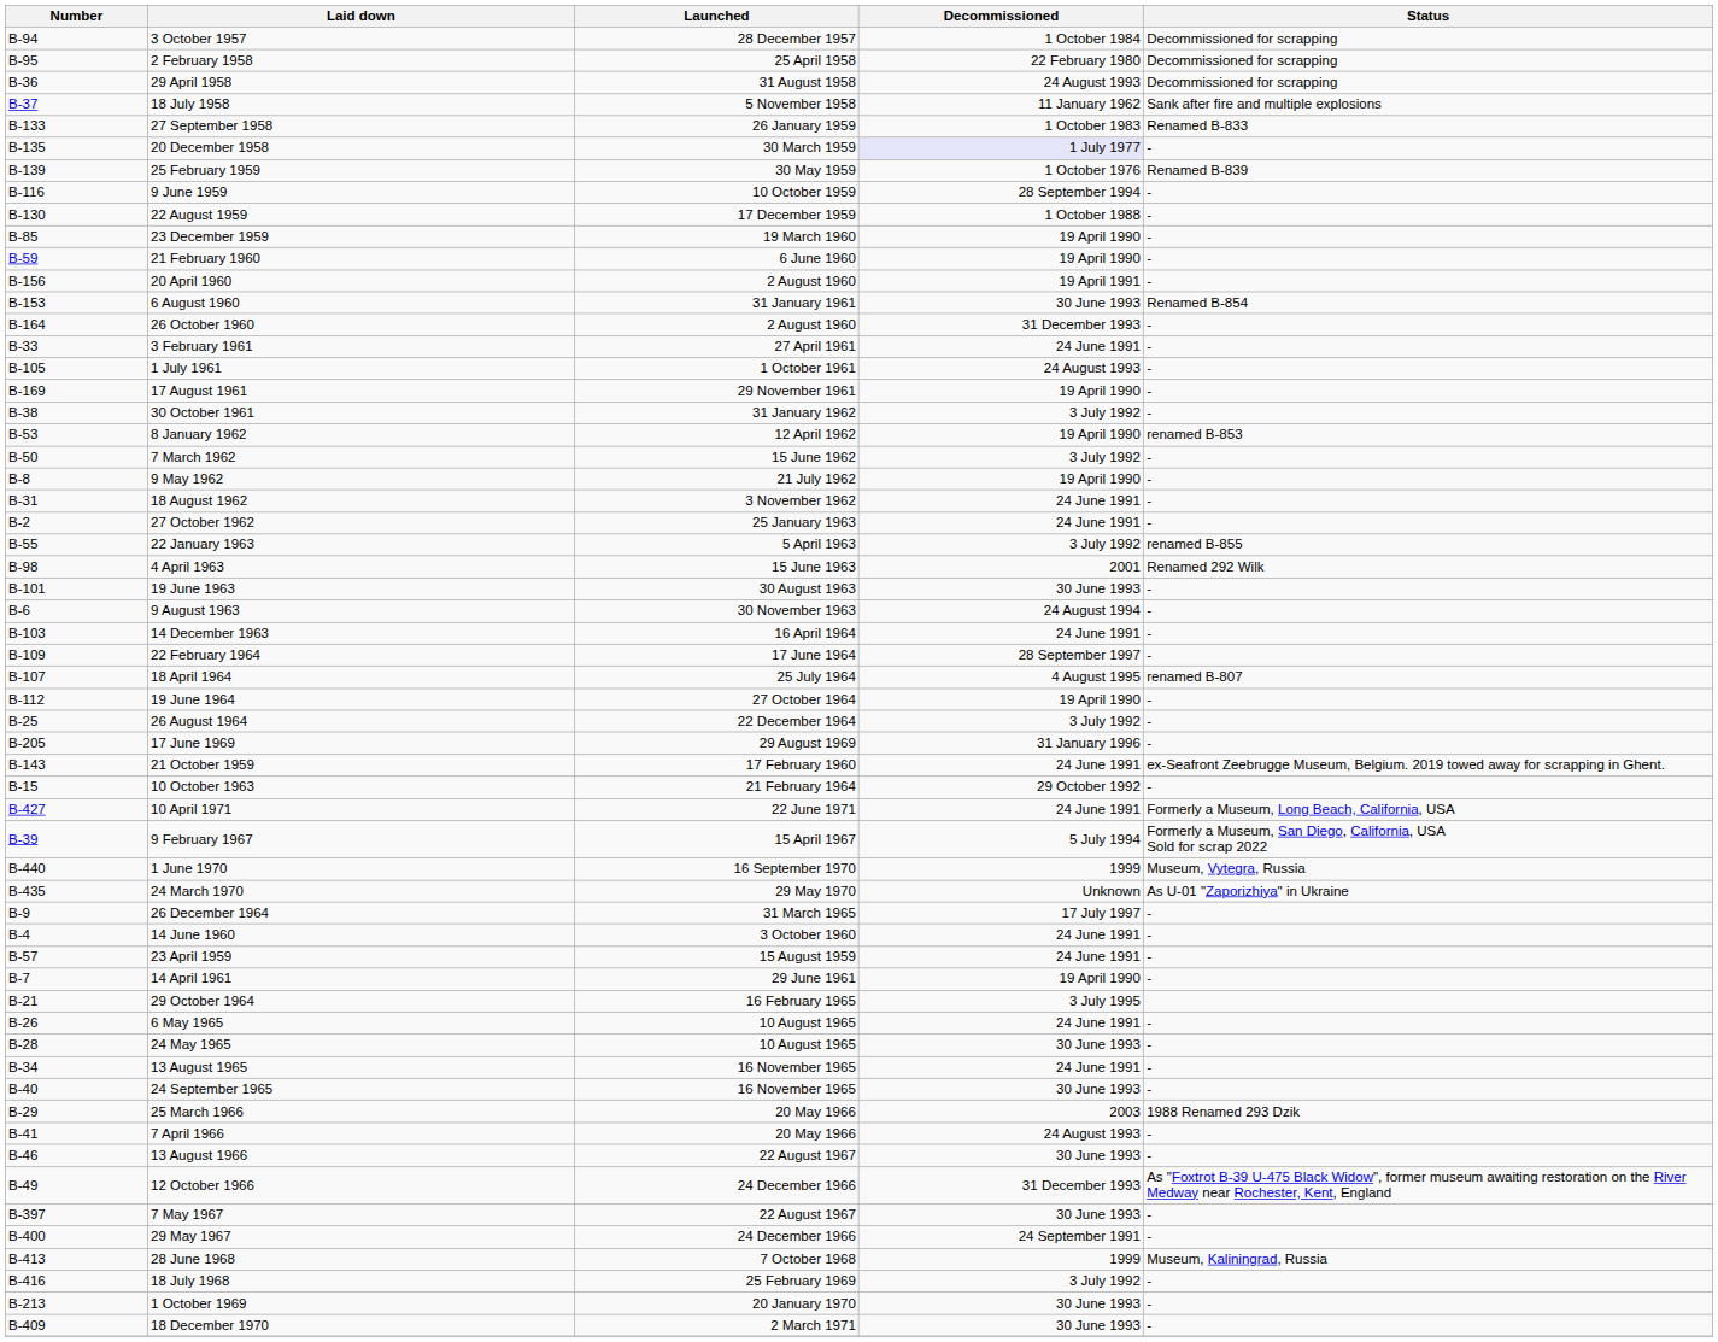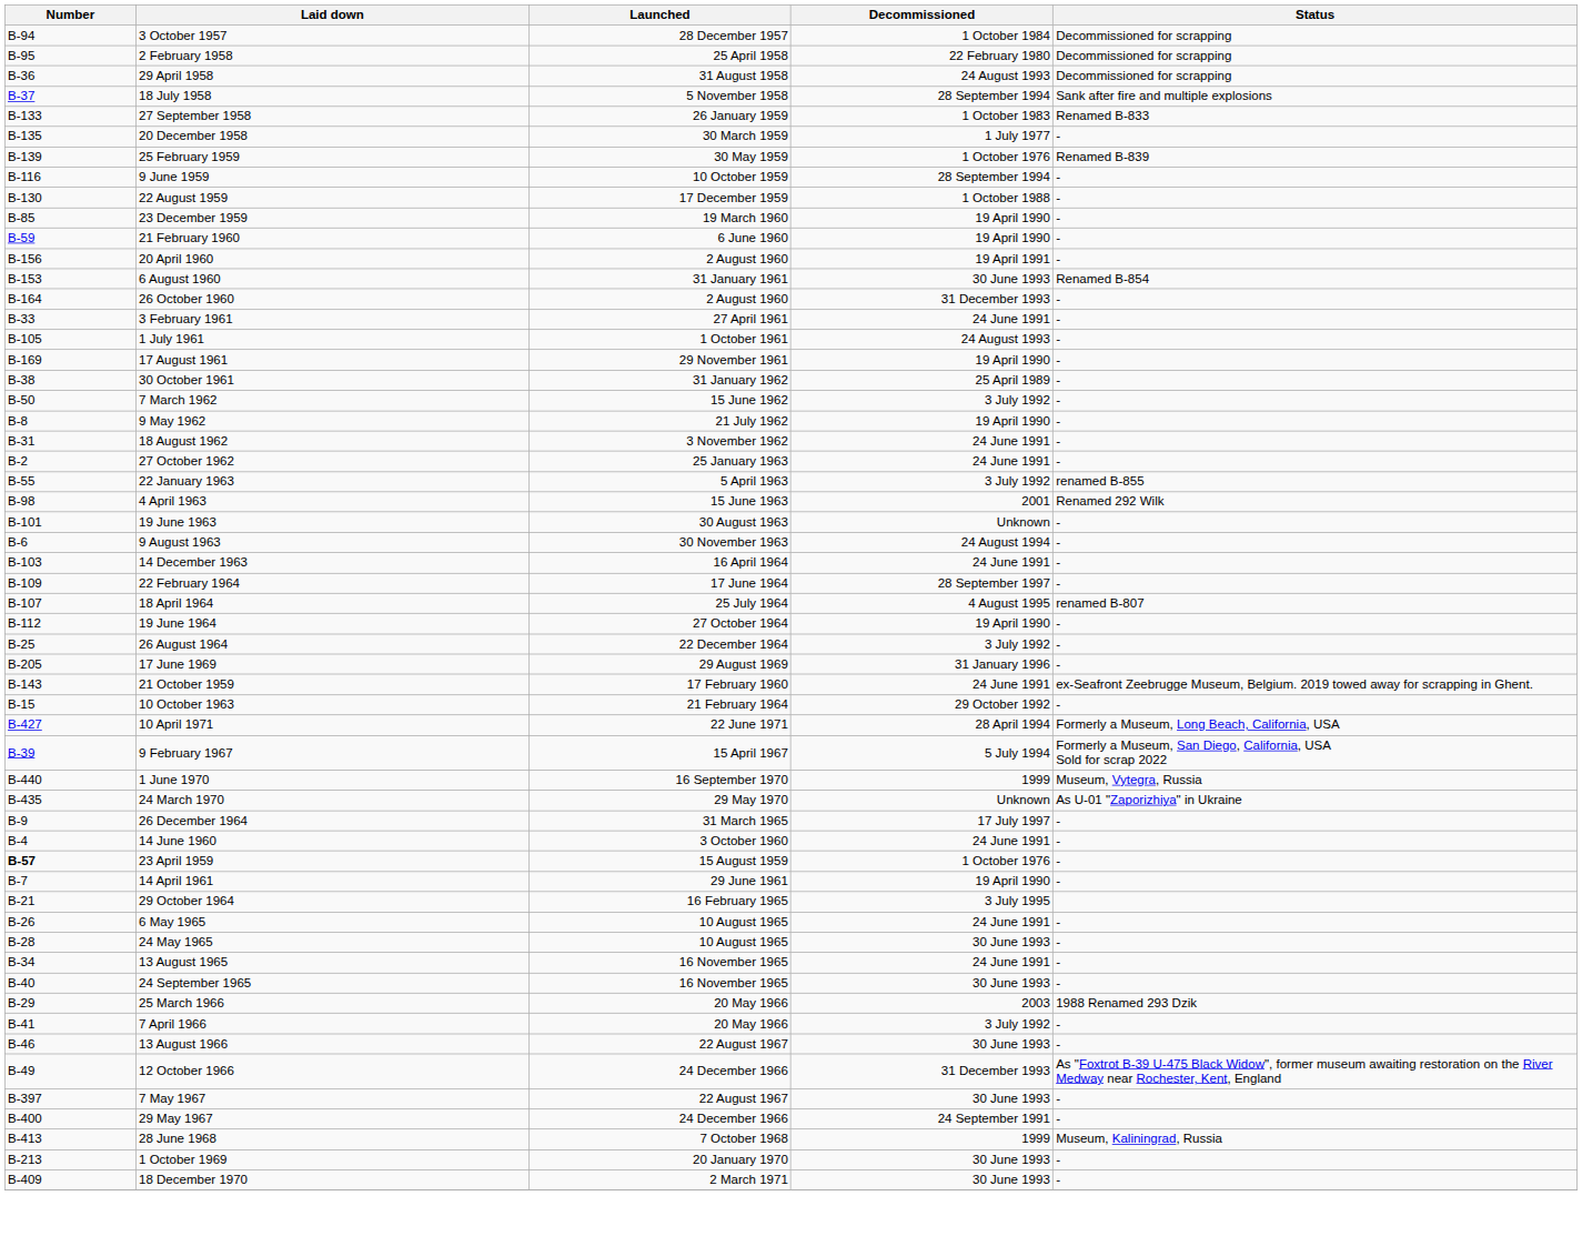18 July 1958 | Decommissioned: 11 January 1962 -> 28 September 1994
20 December 1958 | Decommissioned: lavender background -> no background
30 October 1961 | Decommissioned: 3 July 1992 -> 25 April 1989
- row: B-53 | 8 January 1962 | 12 April 1962 | 19 April 1990 | renamed B-853
19 June 1963 | Decommissioned: 30 June 1993 -> Unknown
10 April 1971 | Decommissioned: 24 June 1991 -> 28 April 1994
23 April 1959 | Number: normal -> bold
23 April 1959 | Decommissioned: 24 June 1991 -> 1 October 1976
7 April 1966 | Decommissioned: 24 August 1993 -> 3 July 1992
- row: B-416 | 18 July 1968 | 25 February 1969 | 3 July 1992 | -
